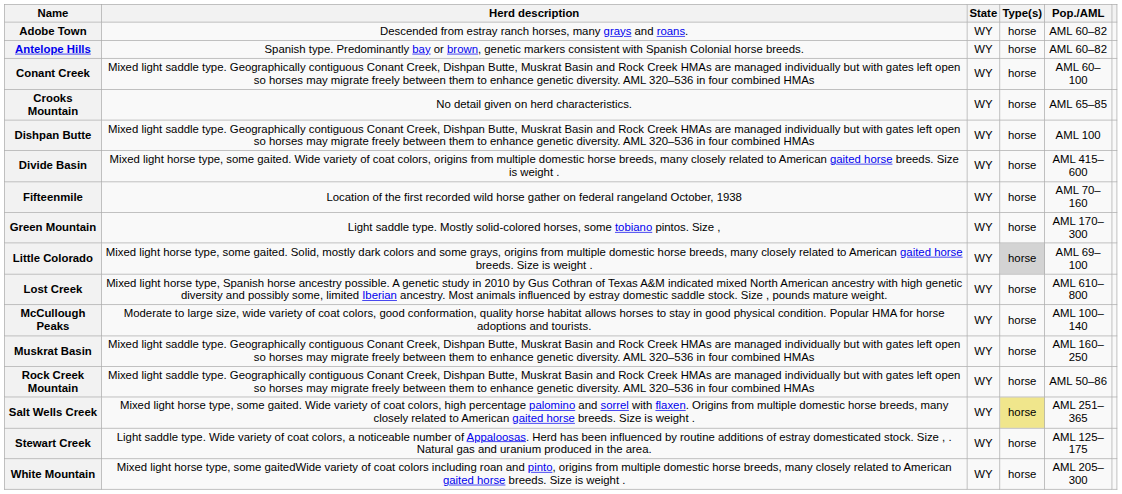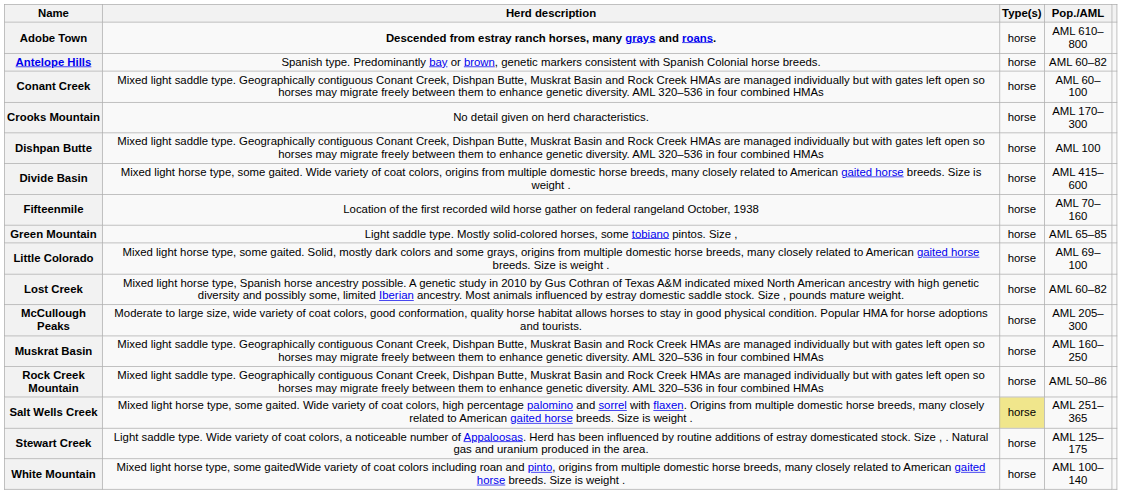- column: State | WY | WY | WY | WY | WY | WY | WY | WY | WY | WY | WY | WY | WY | WY | WY | WY
Adobe Town | Herd description: normal -> bold
Adobe Town | Pop./AML: AML 60–82 -> AML 610–800
Crooks Mountain | Pop./AML: AML 65–85 -> AML 170–300
Green Mountain | Pop./AML: AML 170–300 -> AML 65–85
Little Colorado | Type(s): lightgrey background -> no background
Lost Creek | Pop./AML: AML 610–800 -> AML 60–82
McCullough Peaks | Pop./AML: AML 100–140 -> AML 205–300
White Mountain | Pop./AML: AML 205–300 -> AML 100–140
